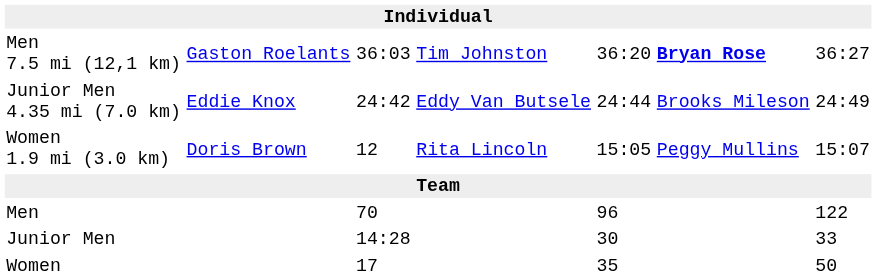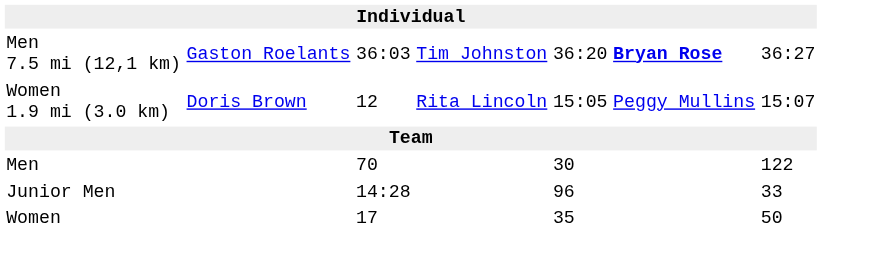- row: Junior Men 4.35 mi (7.0 km) | Eddie Knox | 24:42 | Eddy Van Butsele | 24:44 | Brooks Mileson | 24:49
Men | column 5: 96 -> 30
Junior Men | column 5: 30 -> 96
